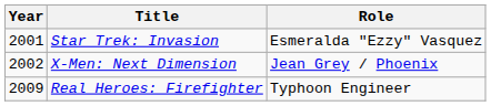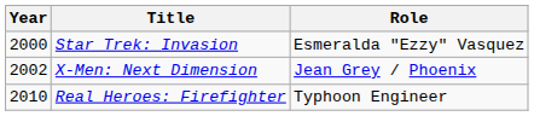Star Trek: Invasion | Year: 2001 -> 2000
Real Heroes: Firefighter | Year: 2009 -> 2010
